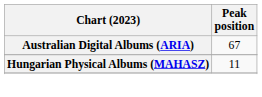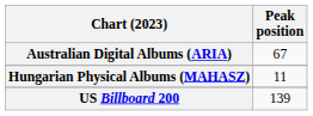+ row: US Billboard 200 | 139
